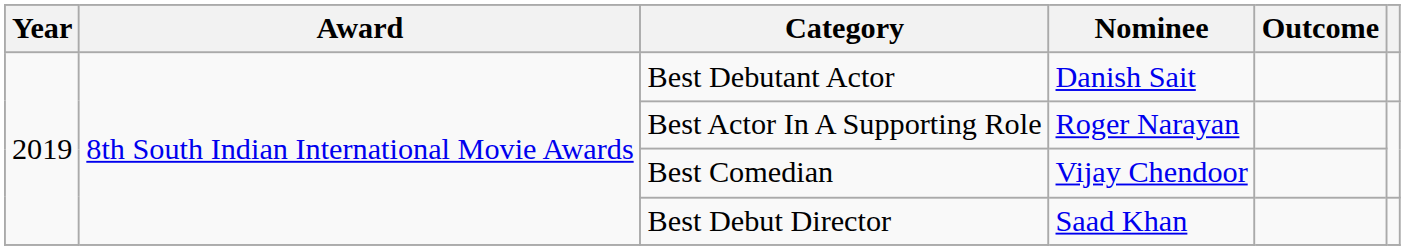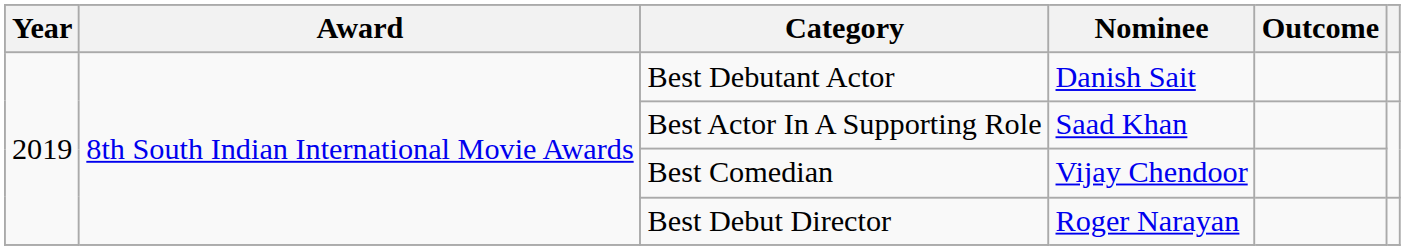Best Actor In A Supporting Role | Nominee: Roger Narayan -> Saad Khan
Best Debut Director | Nominee: Saad Khan -> Roger Narayan
